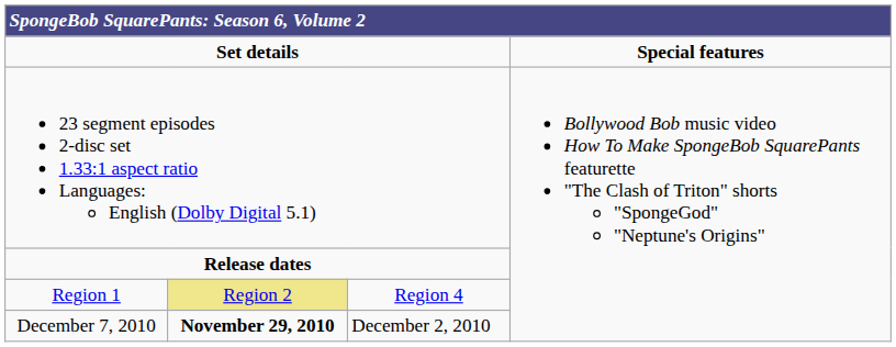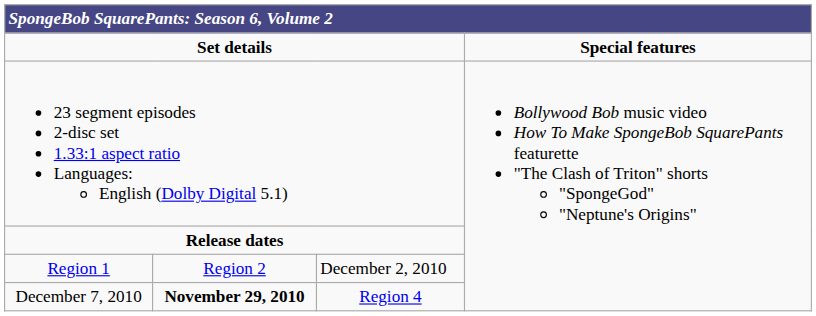Region 1 | column 2: khaki background -> no background
Region 1 | column 3: Region 4 -> December 2, 2010
December 7, 2010 | column 3: December 2, 2010 -> Region 4
